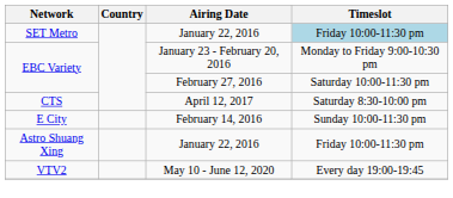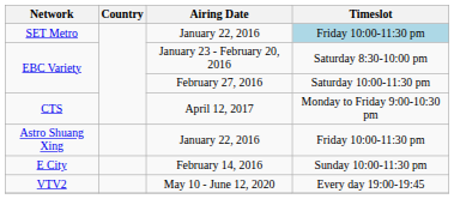EBC Variety / January 23 - February 20, 2016 | Timeslot: Monday to Friday 9:00-10:30 pm -> Saturday 8:30-10:00 pm
CTS | Timeslot: Saturday 8:30-10:00 pm -> Monday to Friday 9:00-10:30 pm
rows swapped: Astro Shuang Xing <-> E City
